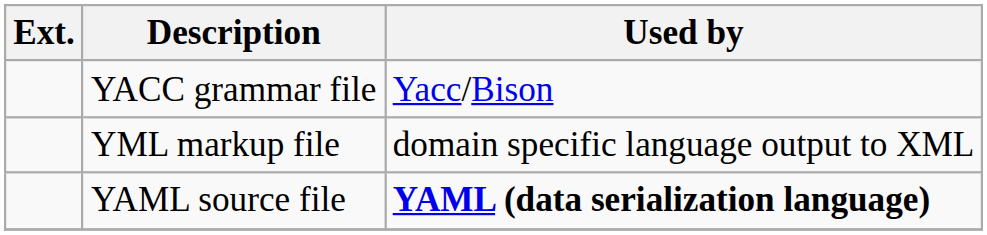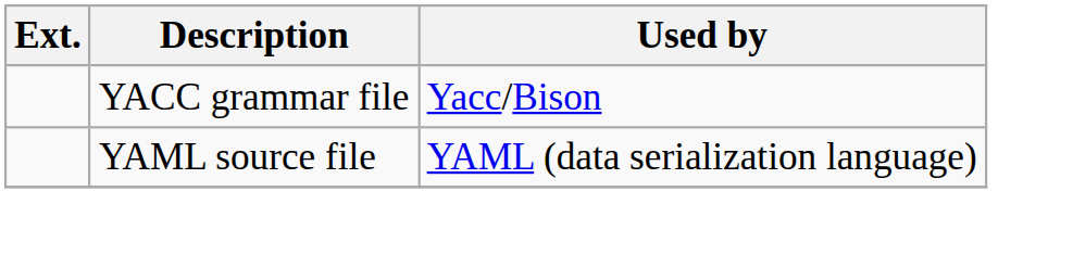- row: YML markup file | domain specific language output to XML
YAML source file | Used by: bold -> normal
